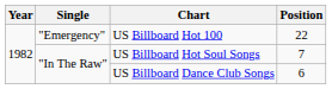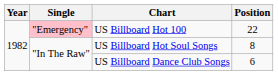US Billboard Hot 100 | Single: no background -> pink background
US Billboard Hot Soul Songs | Position: 7 -> 8
